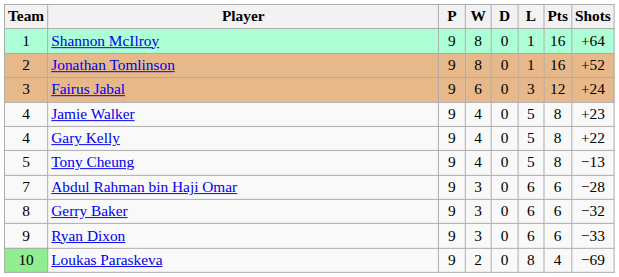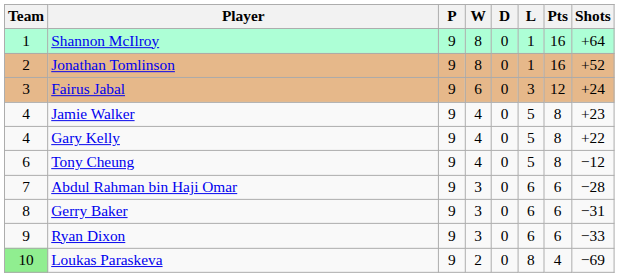Tony Cheung | Team: 5 -> 6
Tony Cheung | Shots: −13 -> −12
Gerry Baker | Shots: −32 -> −31
